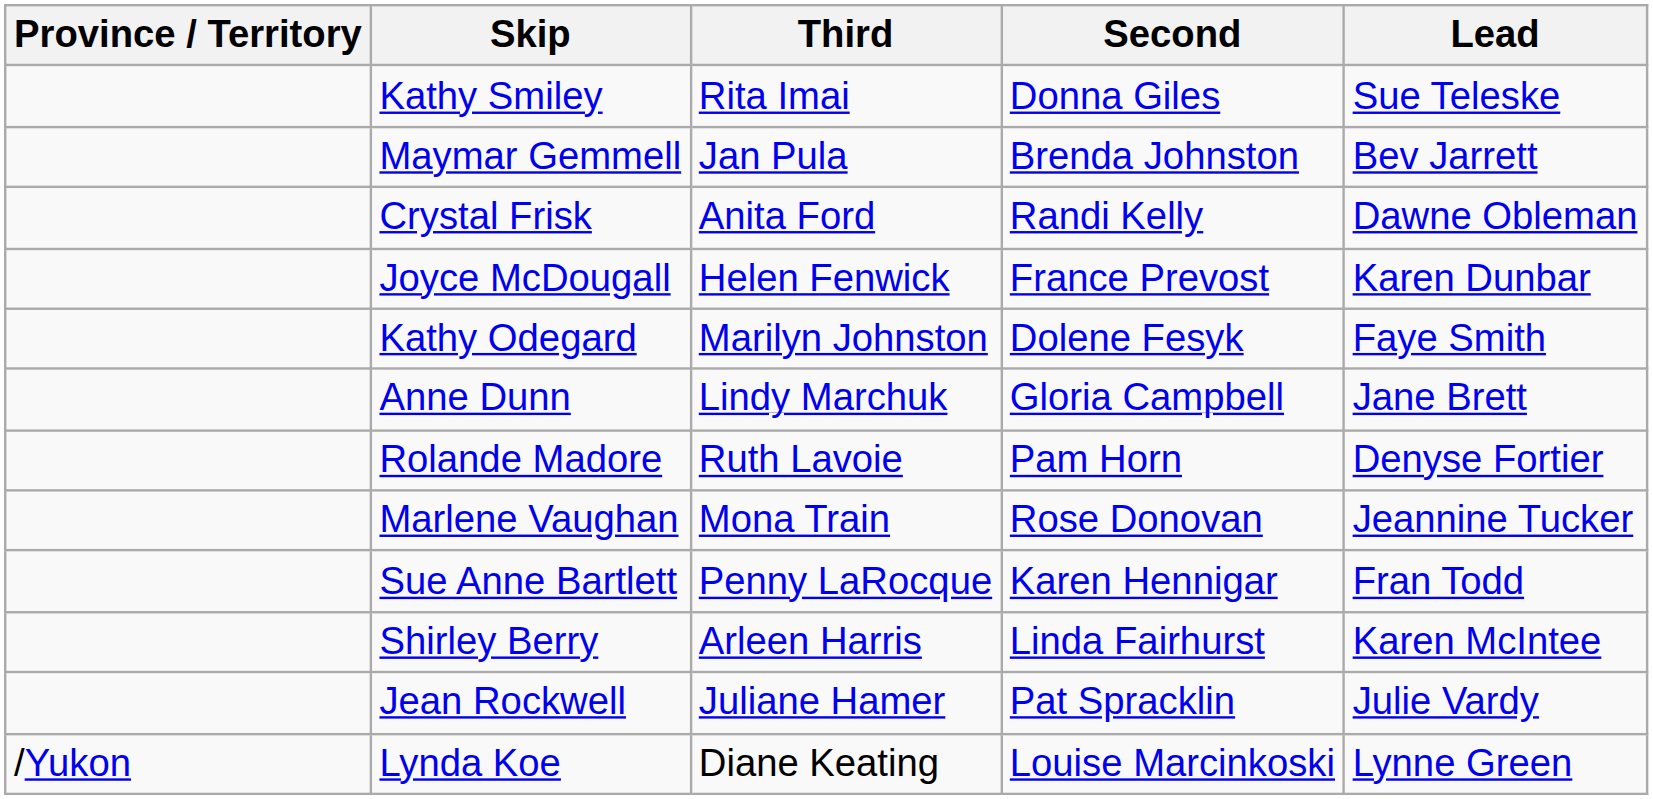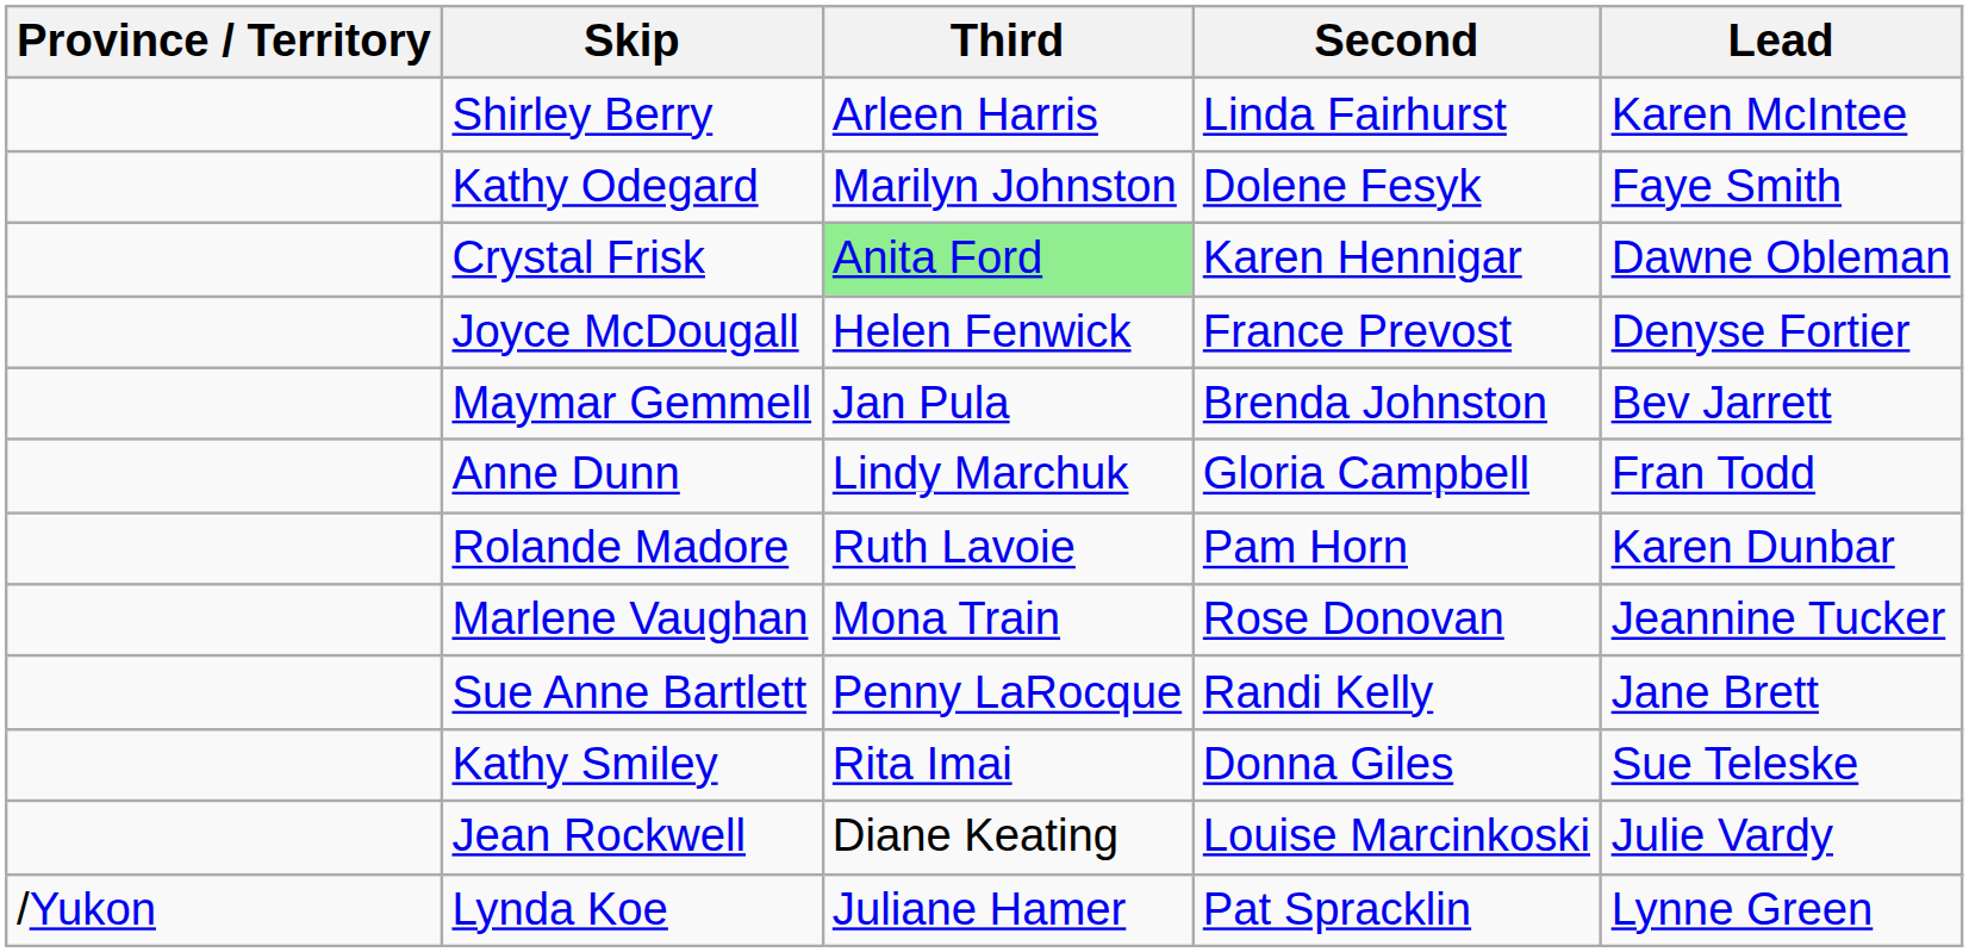rows swapped: Kathy Smiley <-> Shirley Berry
rows swapped: Kathy Odegard <-> Maymar Gemmell
Crystal Frisk | Third: no background -> lightgreen background
Crystal Frisk | Second: Randi Kelly -> Karen Hennigar
Joyce McDougall | Lead: Karen Dunbar -> Denyse Fortier
Anne Dunn | Lead: Jane Brett -> Fran Todd
Rolande Madore | Lead: Denyse Fortier -> Karen Dunbar
Sue Anne Bartlett | Second: Karen Hennigar -> Randi Kelly
Sue Anne Bartlett | Lead: Fran Todd -> Jane Brett
Jean Rockwell | Third: Juliane Hamer -> Diane Keating
Jean Rockwell | Second: Pat Spracklin -> Louise Marcinkoski
Lynda Koe | Third: Diane Keating -> Juliane Hamer
Lynda Koe | Second: Louise Marcinkoski -> Pat Spracklin
